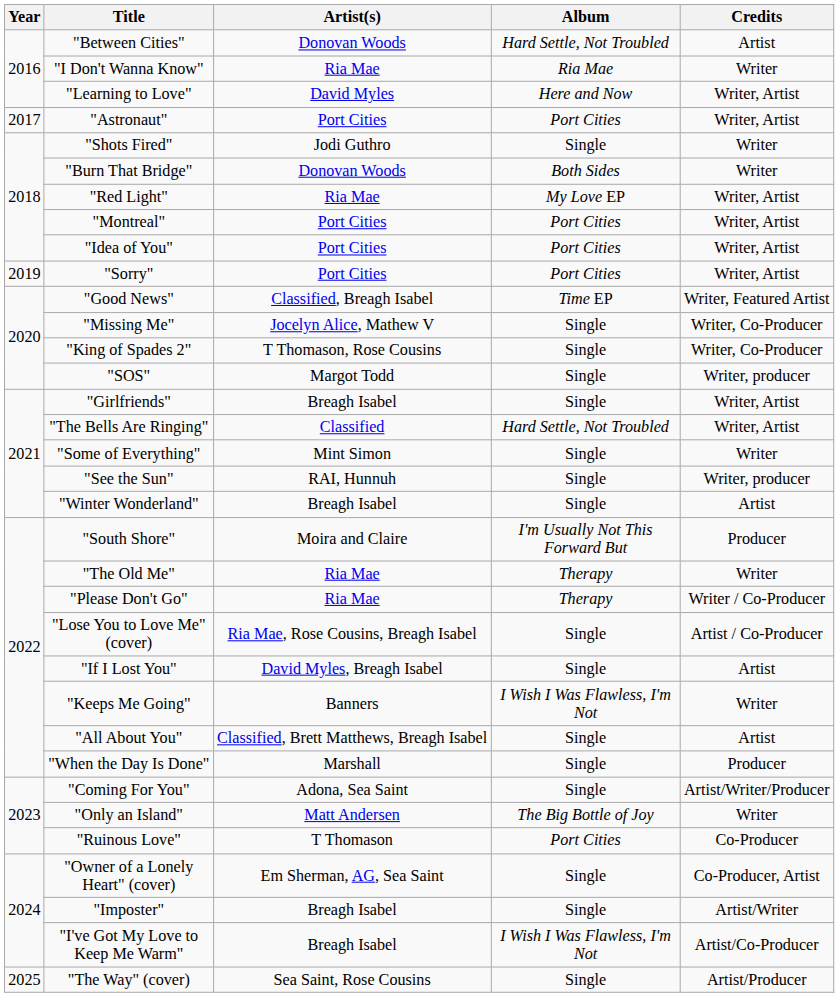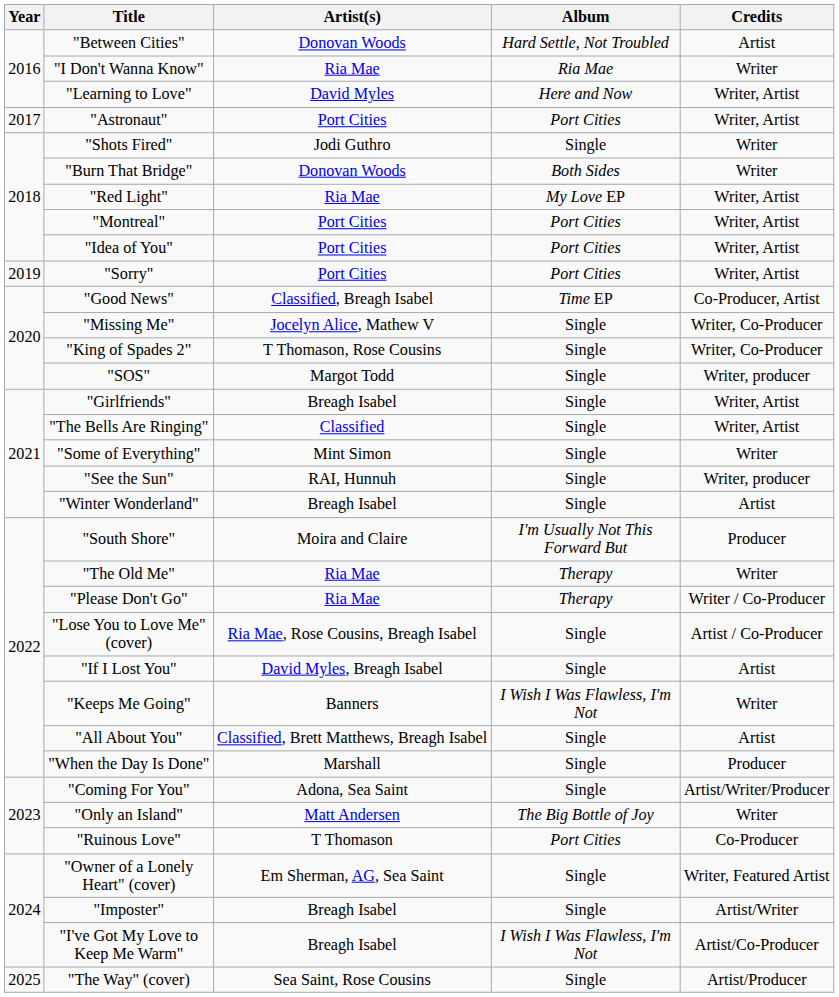"Good News" | Credits: Writer, Featured Artist -> Co-Producer, Artist
"The Bells Are Ringing" | Album: Hard Settle, Not Troubled -> Single
"Owner of a Lonely Heart" (cover) | Credits: Co-Producer, Artist -> Writer, Featured Artist
